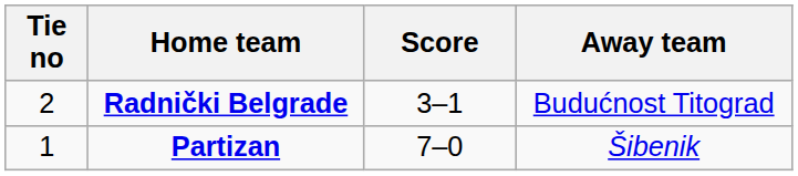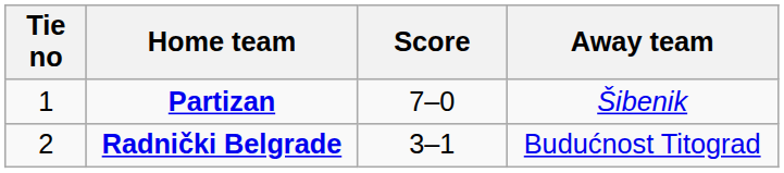rows swapped: Partizan <-> Radnički Belgrade
